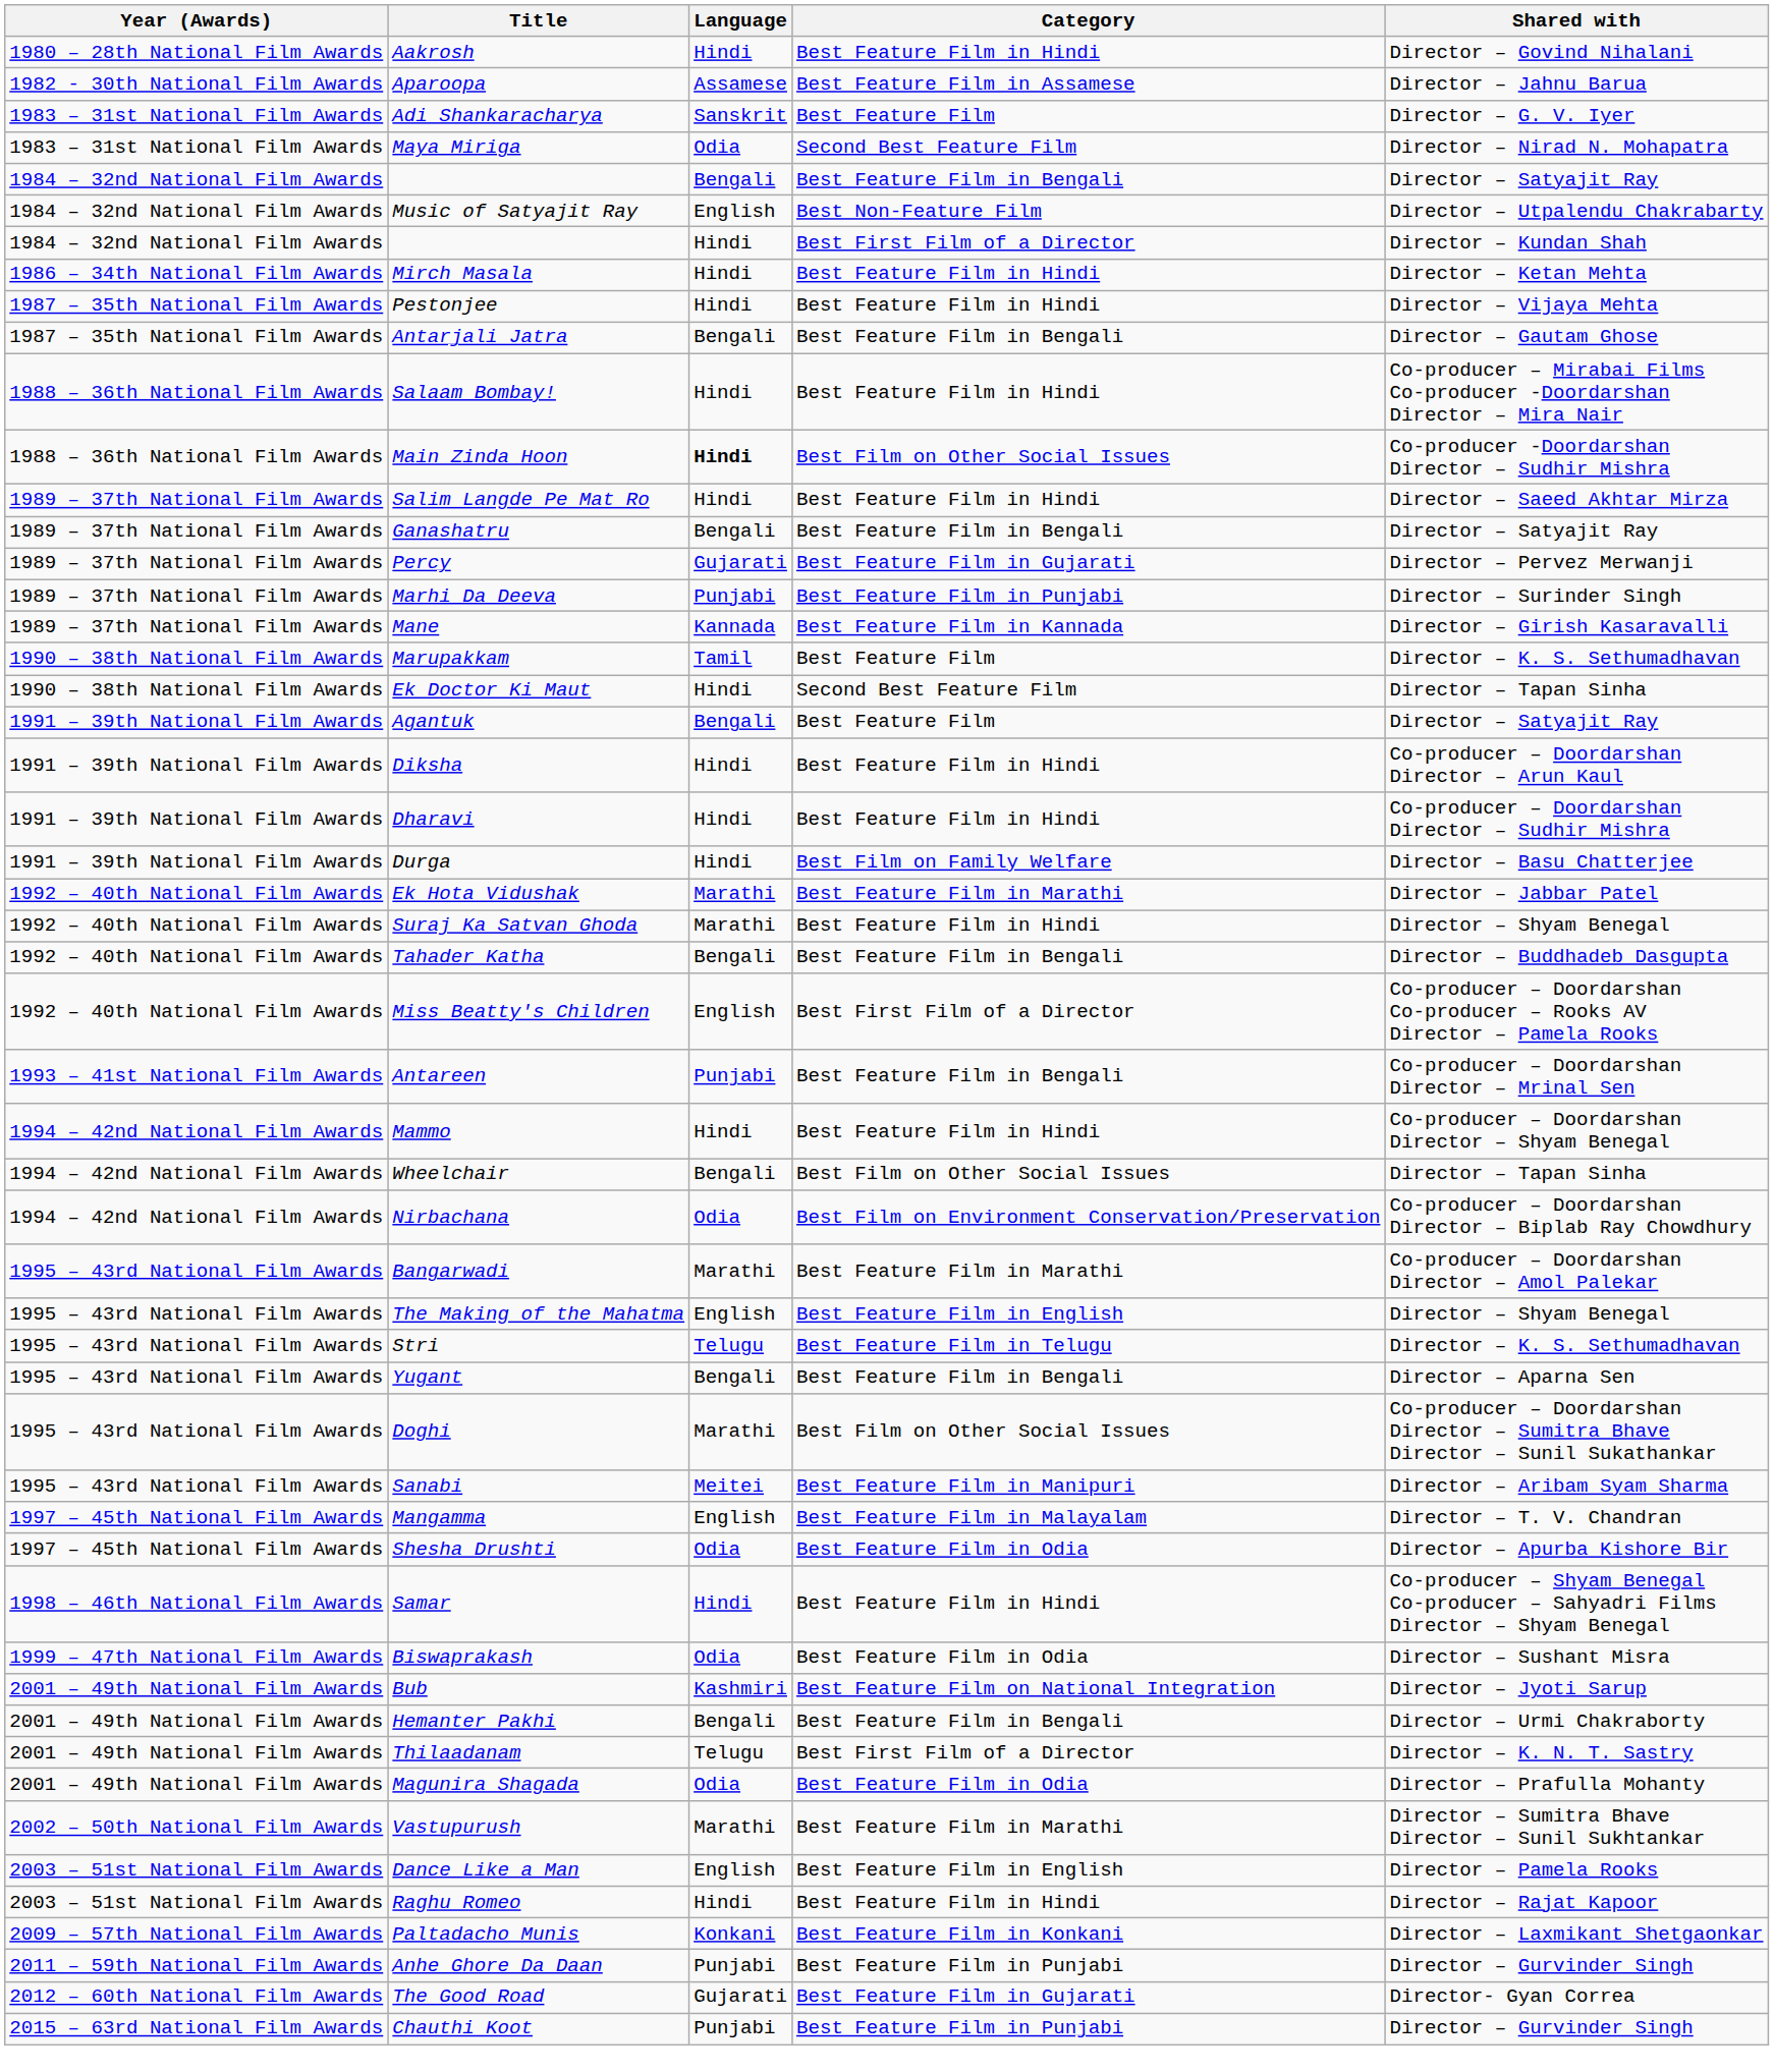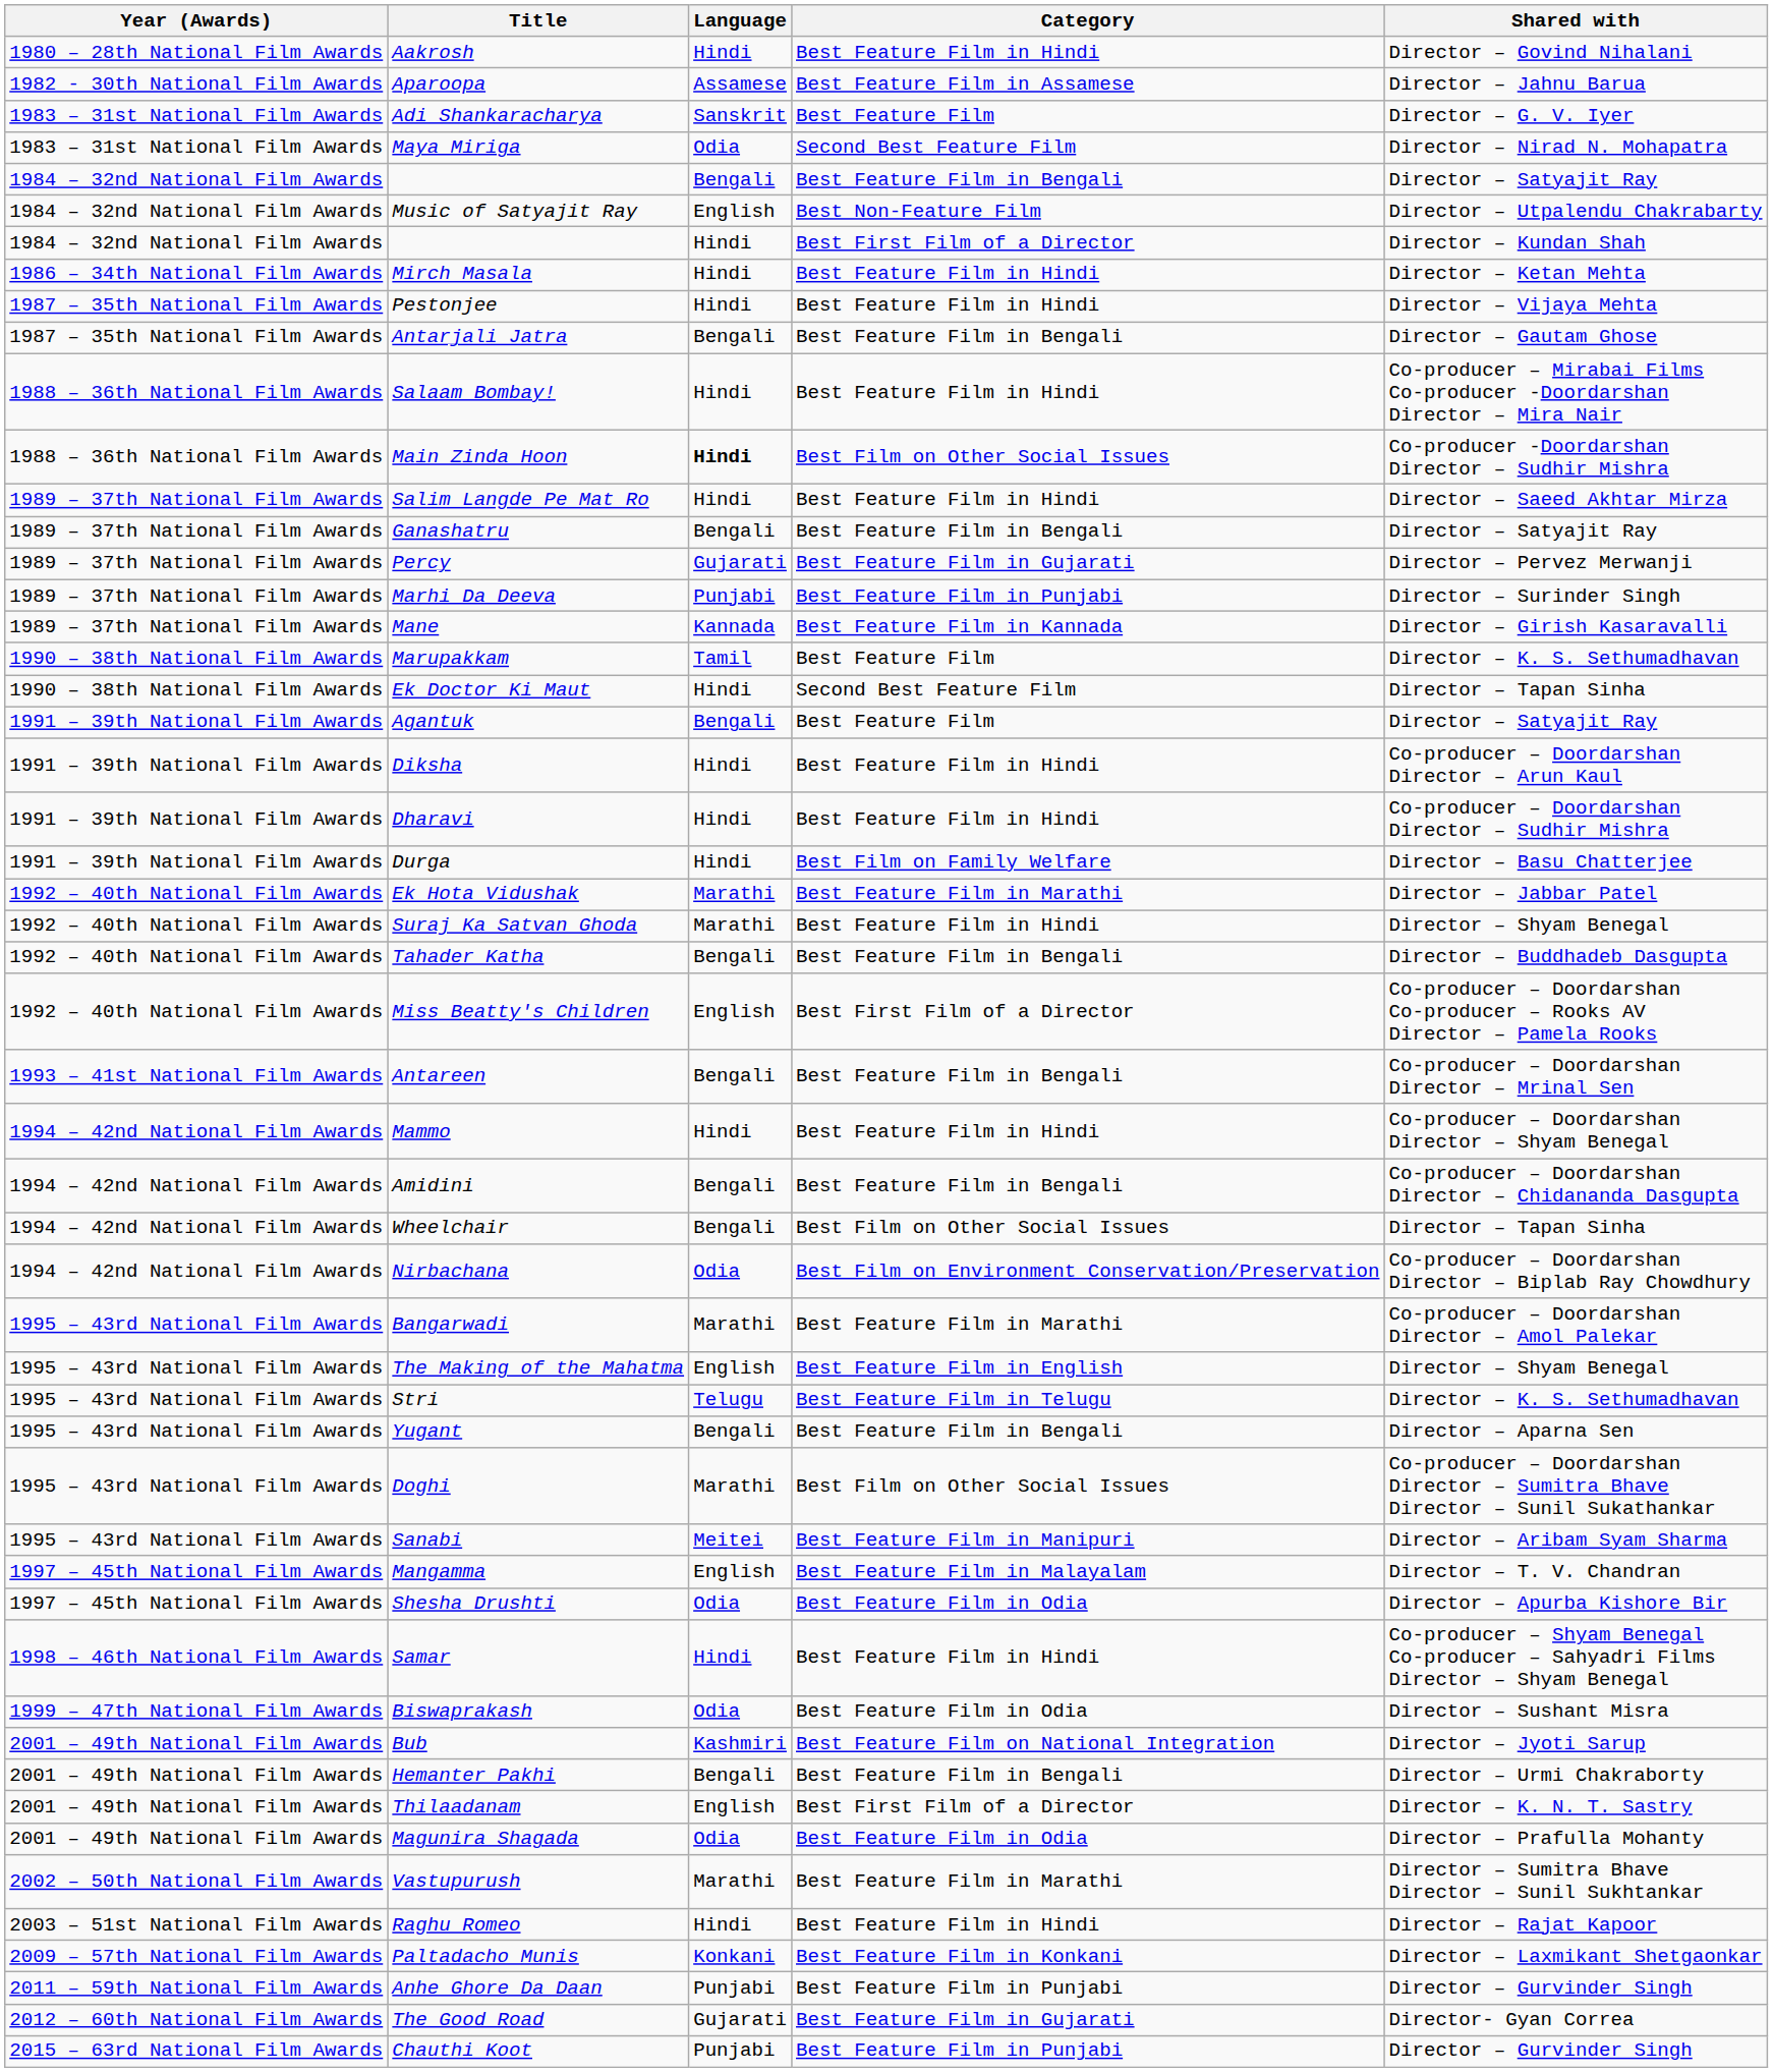Antareen | Language: Punjabi -> Bengali
+ row: 1994 – 42nd National Film Awards | Amidini | Bengali | Best Feature Film in Bengali | Co-producer – Doordarshan Director – Chidananda Dasgupta
Thilaadanam | Language: Telugu -> English
- row: 2003 – 51st National Film Awards | Dance Like a Man | English | Best Feature Film in English | Director – Pamela Rooks
